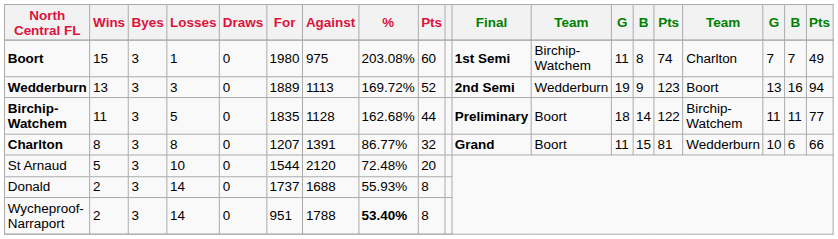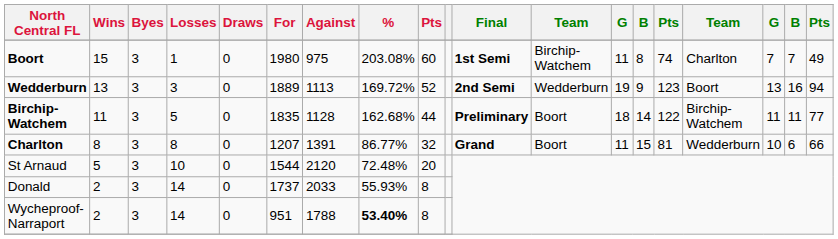Donald | Against: 1688 -> 2033
